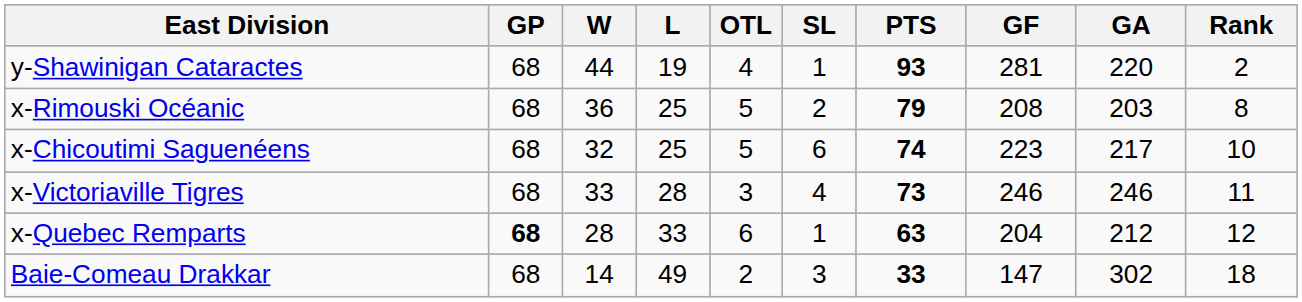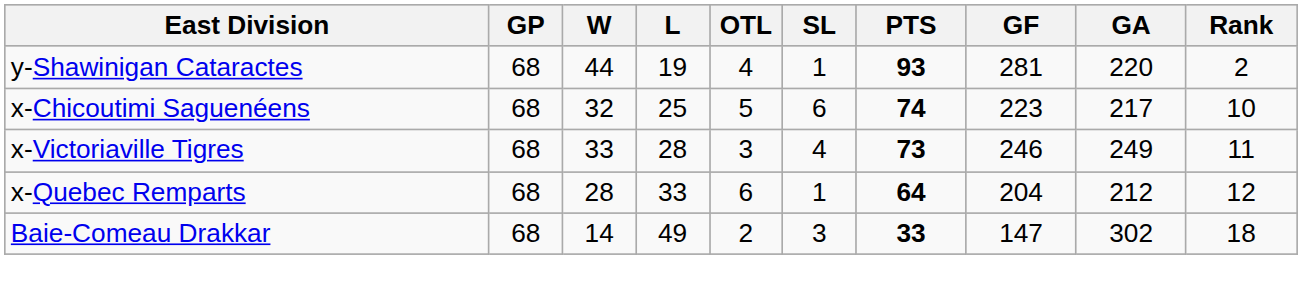- row: x-Rimouski Océanic | 68 | 36 | 25 | 5 | 2 | 79 | 208 | 203 | 8
x-Victoriaville Tigres | GA: 246 -> 249
x-Quebec Remparts | GP: bold -> normal
x-Quebec Remparts | PTS: 63 -> 64
